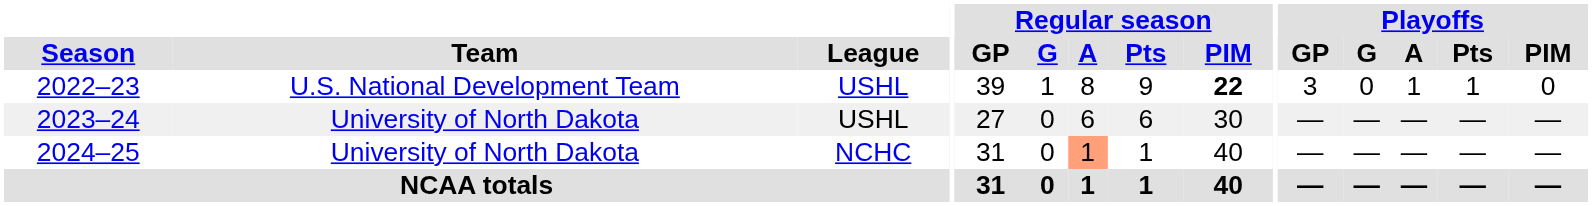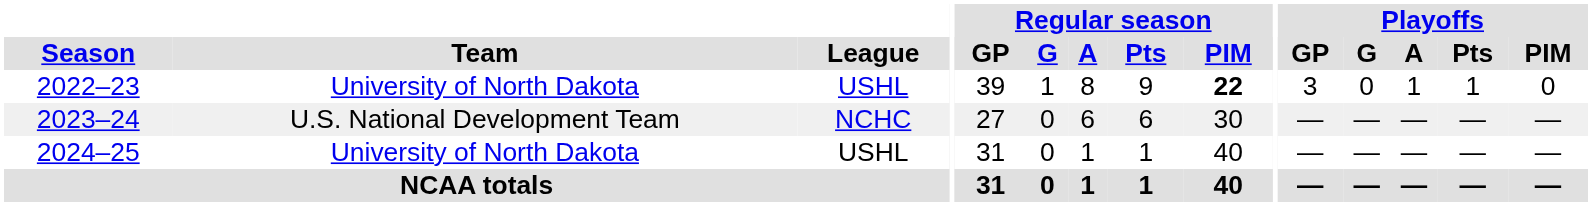2022–23 | Team: U.S. National Development Team -> University of North Dakota
2023–24 | Team: University of North Dakota -> U.S. National Development Team
2023–24 | League: USHL -> NCHC
2024–25 | League: NCHC -> USHL
2024–25 | Regular season / A: lightsalmon background -> no background
